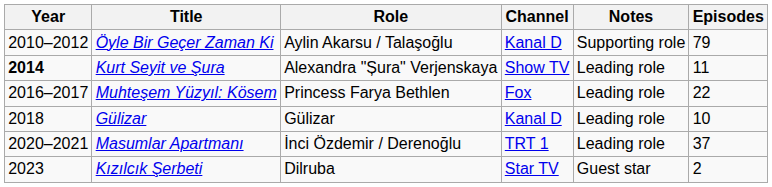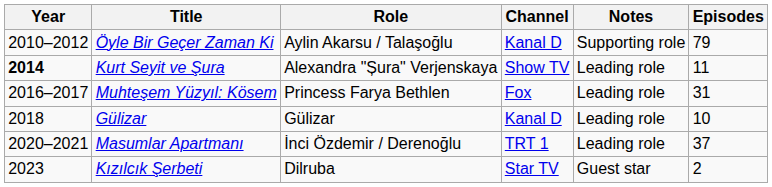Muhteşem Yüzyıl: Kösem | Episodes: 22 -> 31
